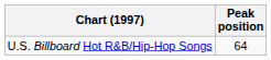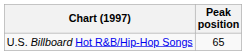U.S. Billboard Hot R&B/Hip-Hop Songs | Peak position: 64 -> 65
